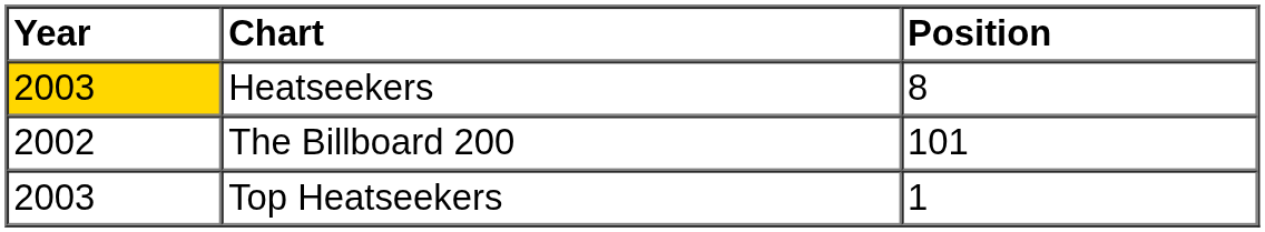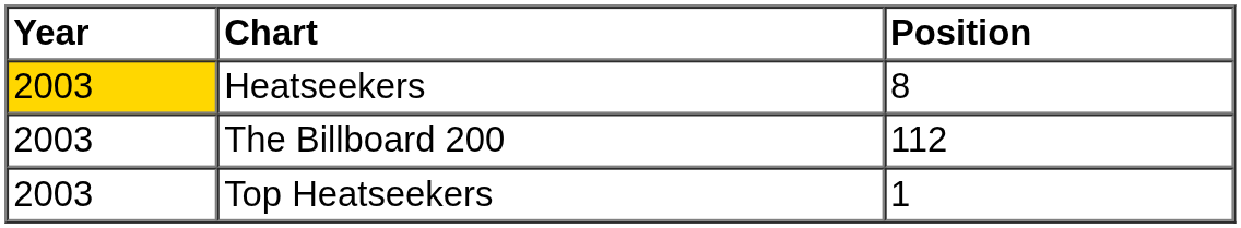The Billboard 200 | Year: 2002 -> 2003
The Billboard 200 | Position: 101 -> 112
